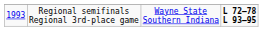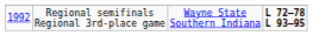Regional semifinals Regional 3rd-place game | column 1: 1993 -> 1992
